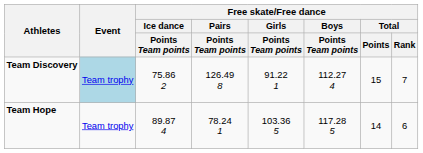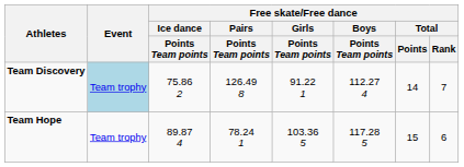Team Discovery | Free skate/Free dance / Total / Points: 15 -> 14
Team Hope | Free skate/Free dance / Total / Points: 14 -> 15
